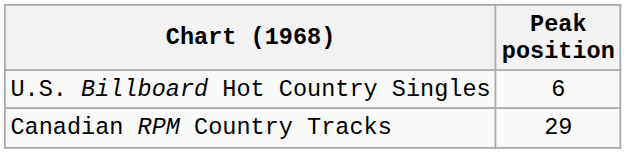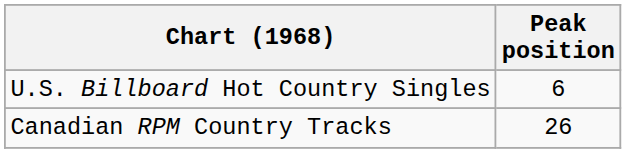Canadian RPM Country Tracks | Peak position: 29 -> 26
